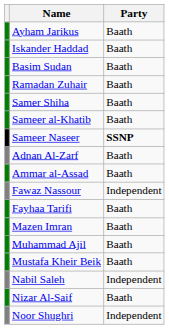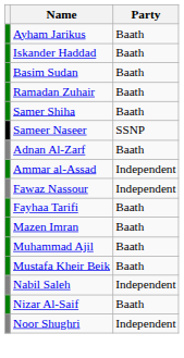- row: Sameer al-Khatib | Baath
Sameer Naseer | Party: bold -> normal
Ammar al-Assad | Party: Baath -> Independent
